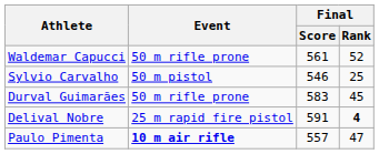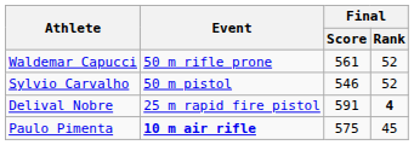Sylvio Carvalho | Final / Rank: 25 -> 52
- row: Durval Guimarães | 50 m rifle prone | 583 | 45
Paulo Pimenta | Final / Score: 557 -> 575
Paulo Pimenta | Final / Rank: 47 -> 45
